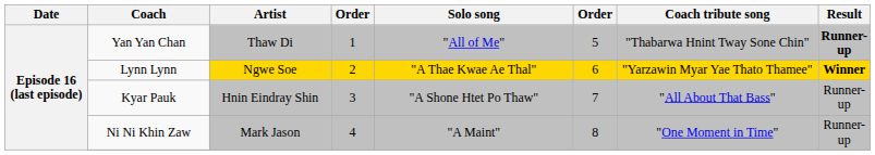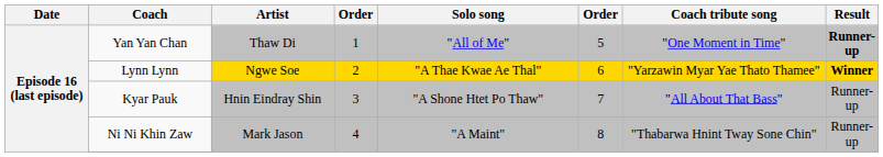Yan Yan Chan | Coach tribute song: "Thabarwa Hnint Tway Sone Chin" -> "One Moment in Time"
Ni Ni Khin Zaw | Coach tribute song: "One Moment in Time" -> "Thabarwa Hnint Tway Sone Chin"
